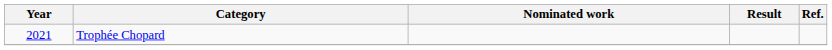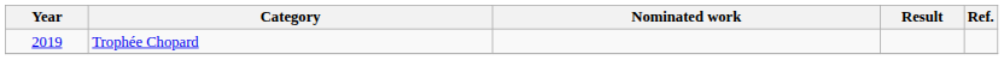Trophée Chopard | Year: 2021 -> 2019
